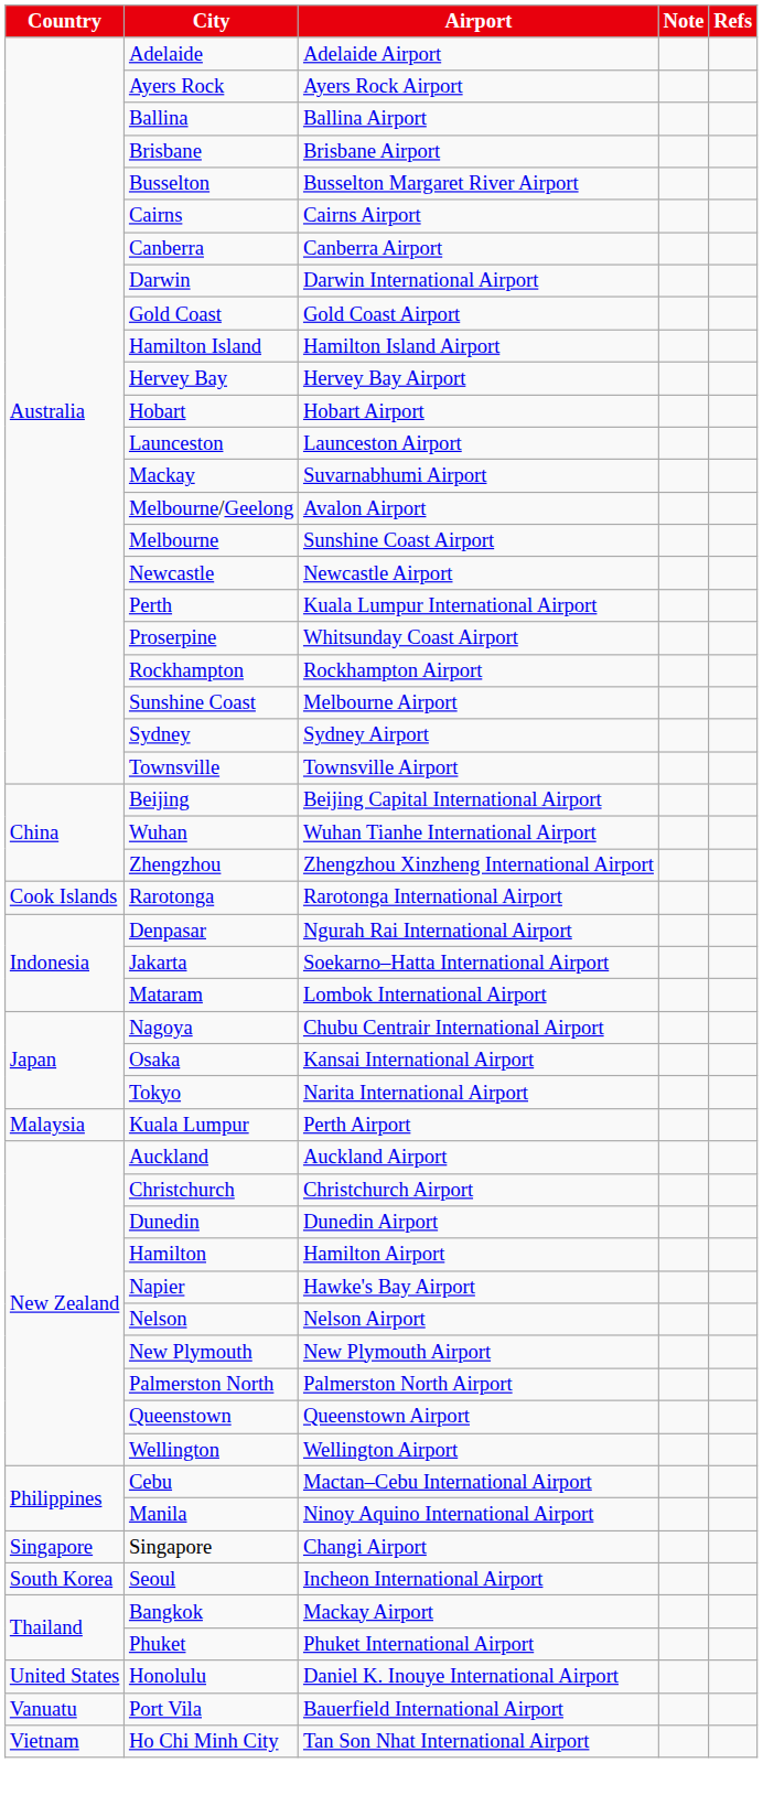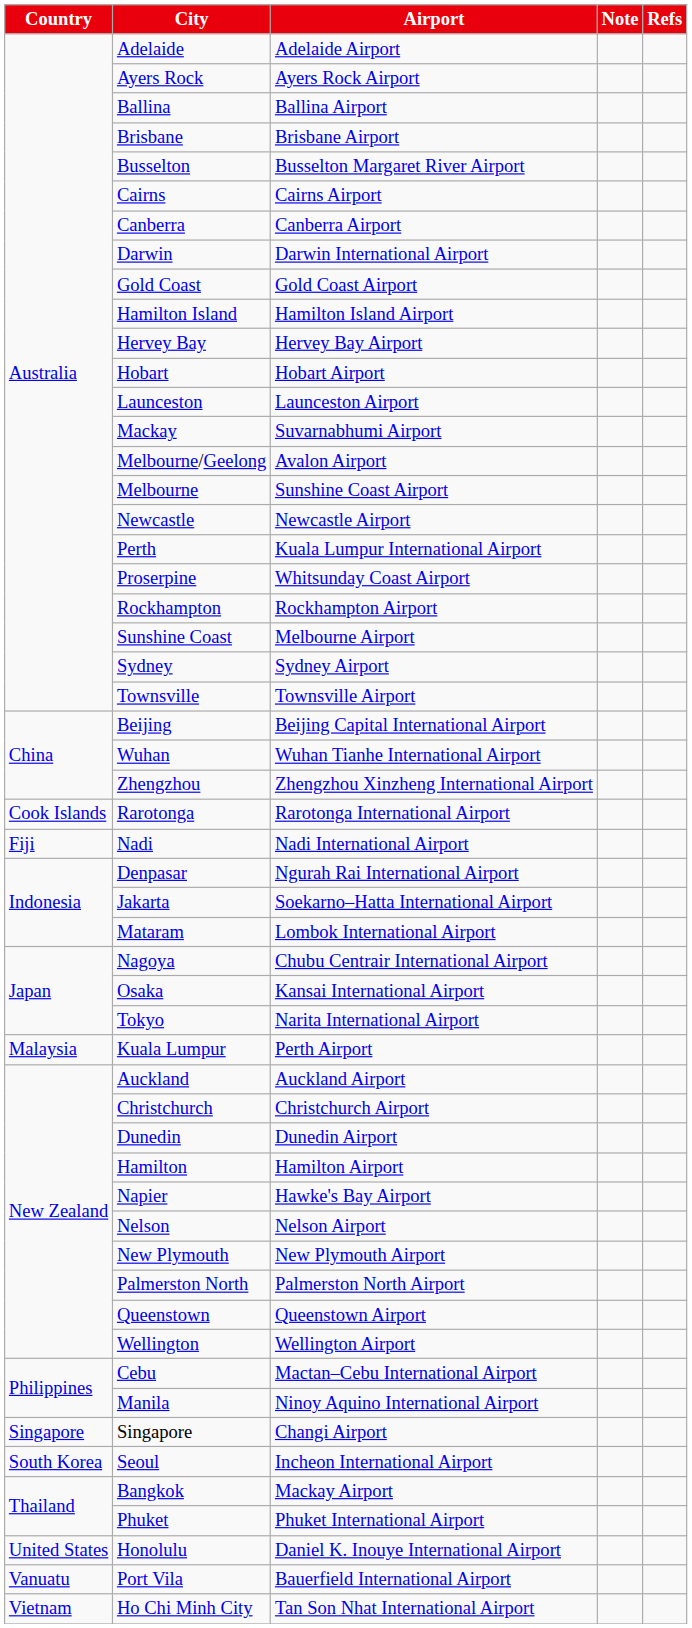+ row: Fiji | Nadi | Nadi International Airport
